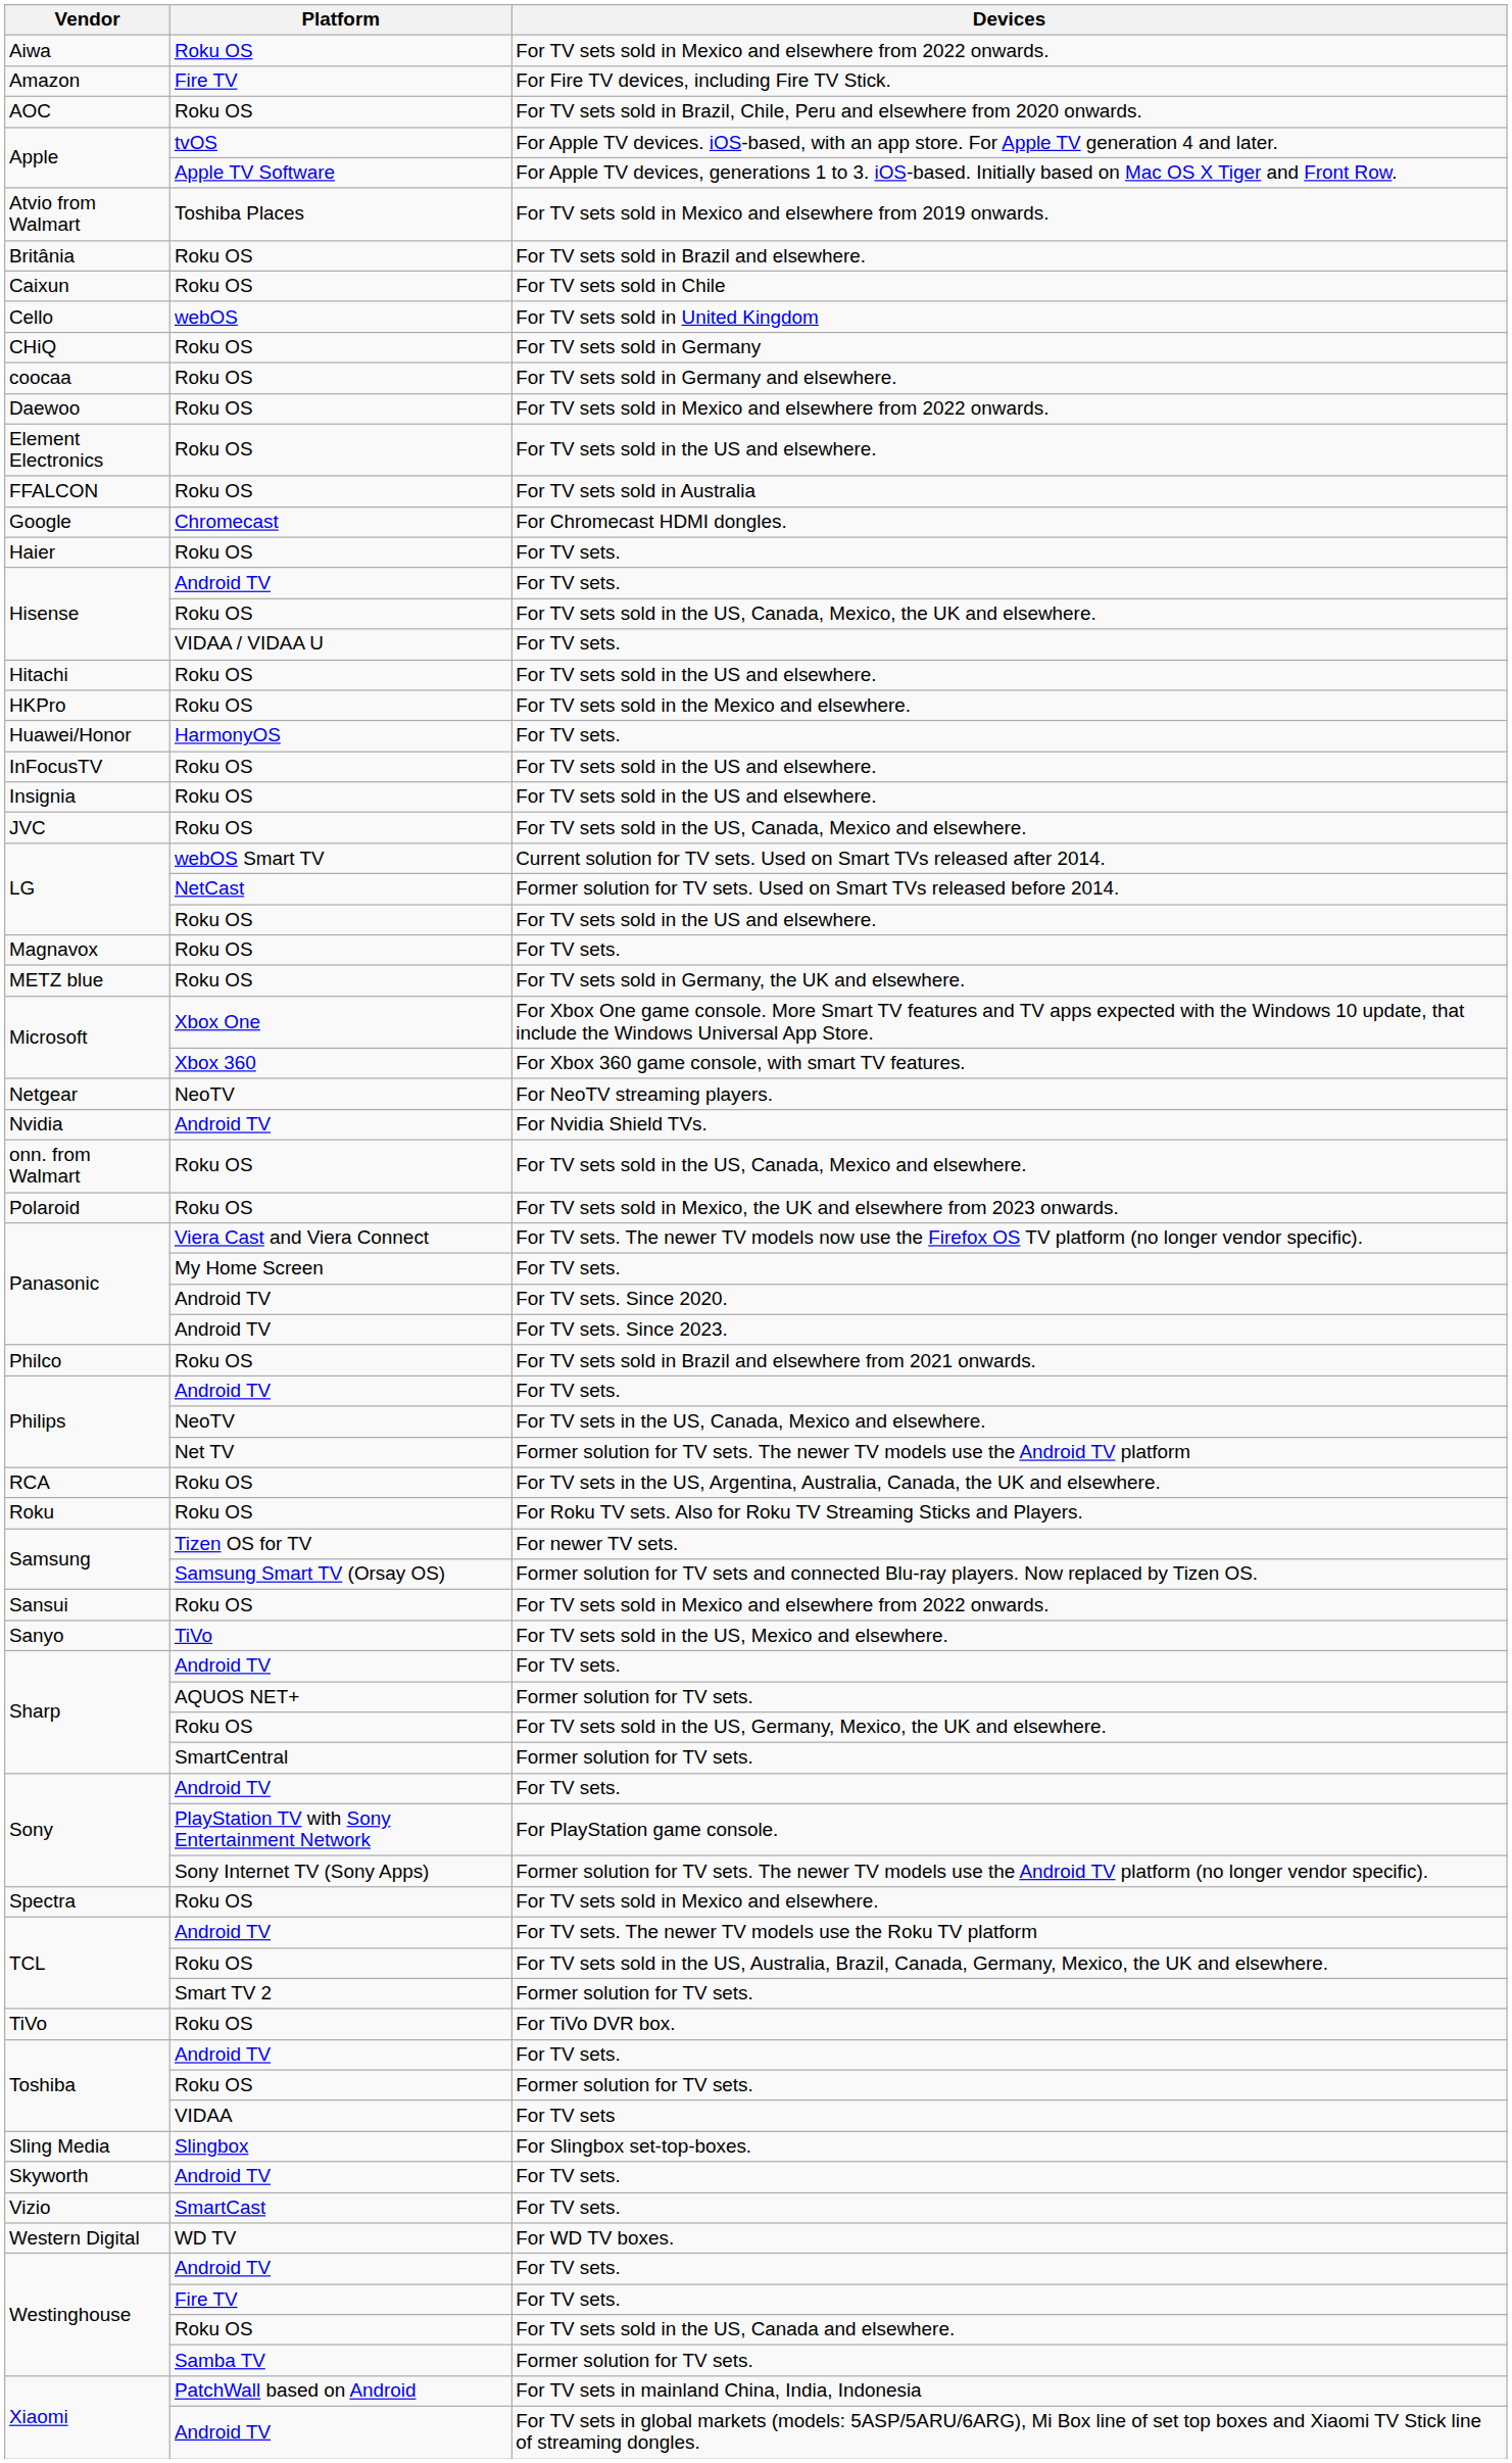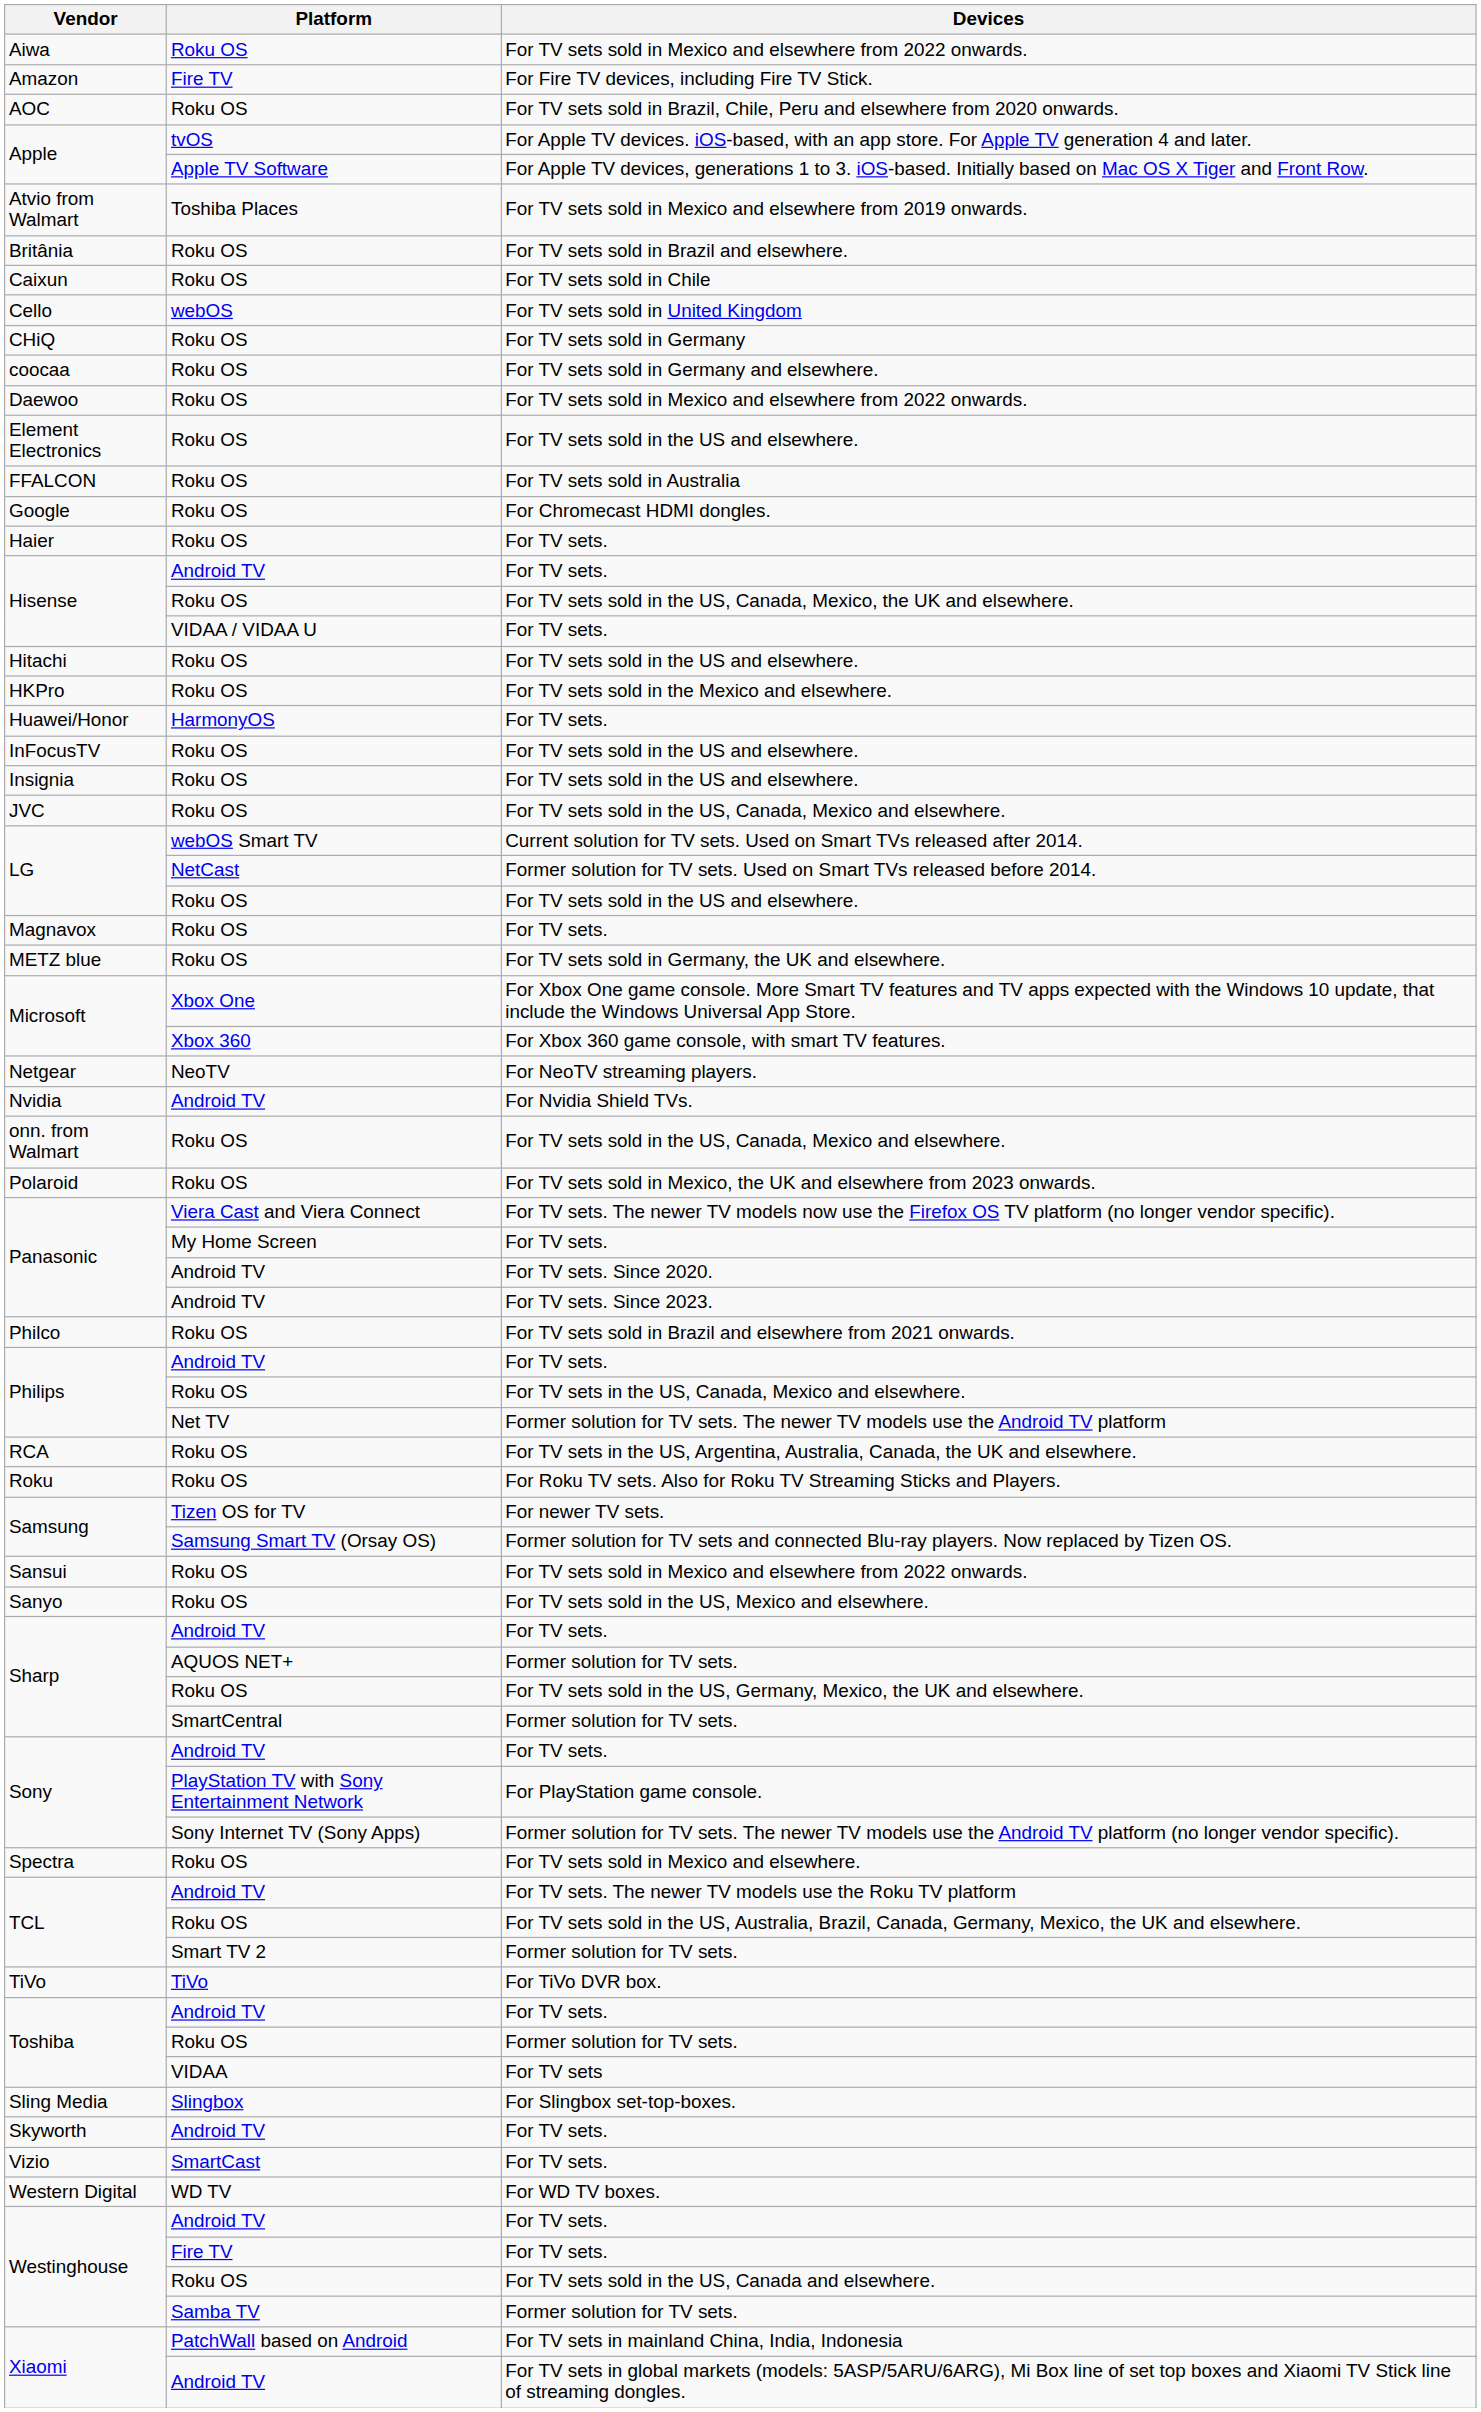For Chromecast HDMI dongles. | Platform: Chromecast -> Roku OS
For TV sets in the US, Canada, Mexico and elsewhere. | Platform: NeoTV -> Roku OS
For TV sets sold in the US, Mexico and elsewhere. | Platform: TiVo -> Roku OS
For TiVo DVR box. | Platform: Roku OS -> TiVo
